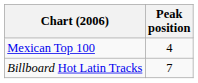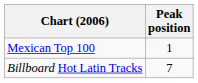Mexican Top 100 | Peak position: 4 -> 1
